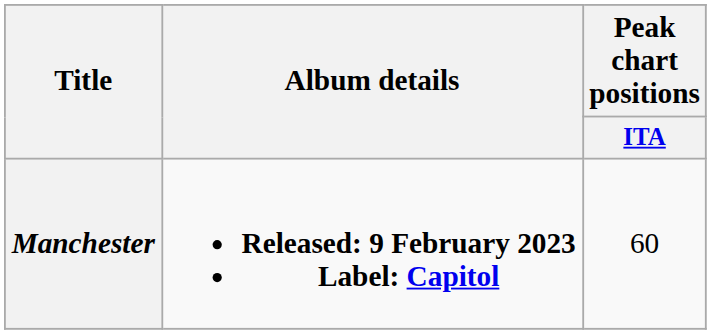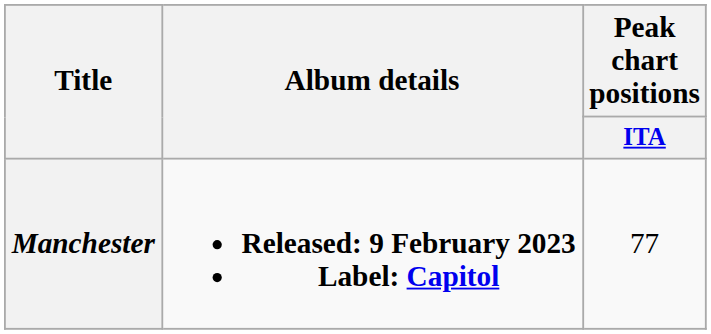Manchester | Peak chart positions / ITA: 60 -> 77
